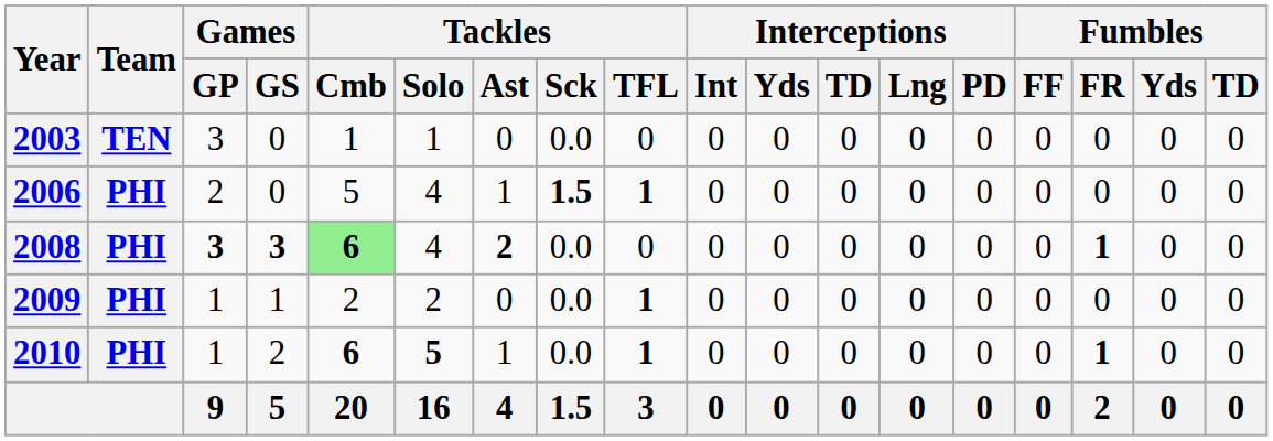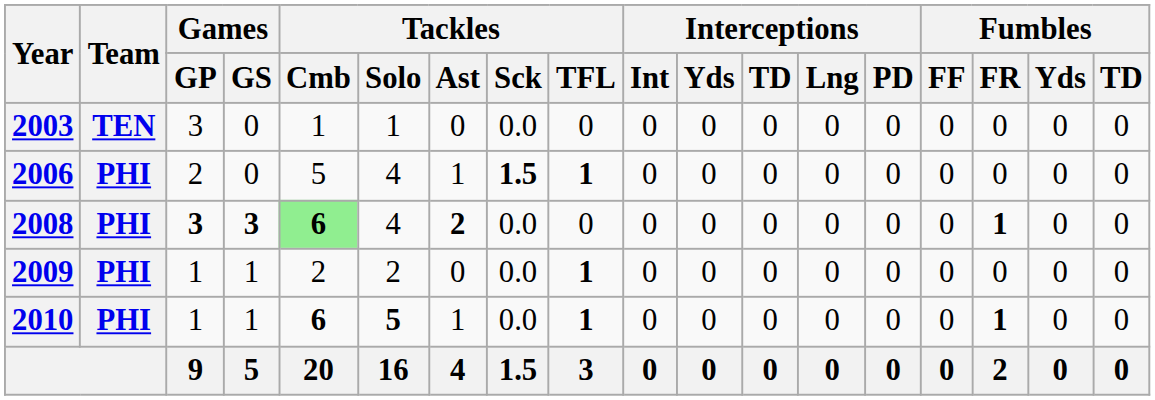2010 | Games / GS: 2 -> 1
